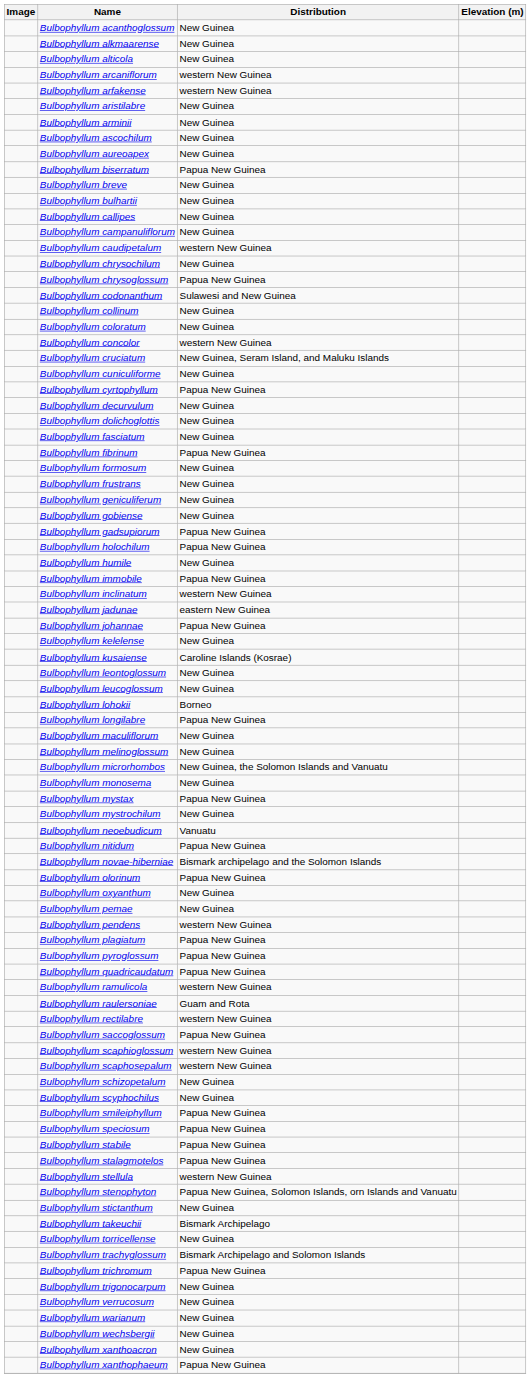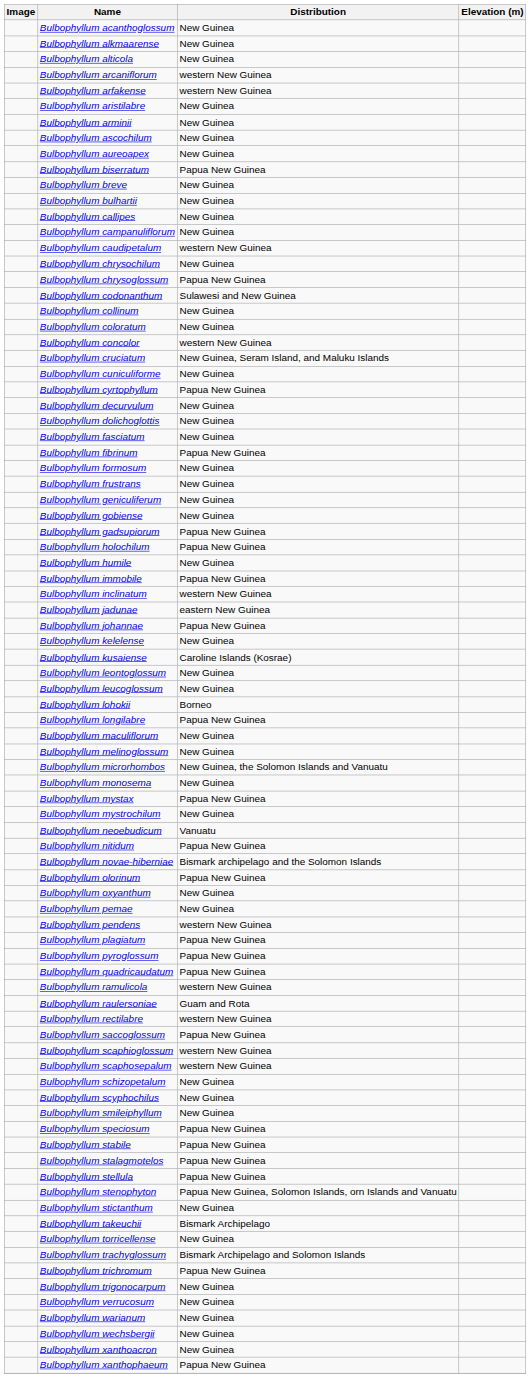Bulbophyllum smileiphyllum | Distribution: Papua New Guinea -> New Guinea
Bulbophyllum stellula | Distribution: western New Guinea -> Papua New Guinea
